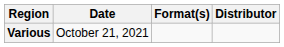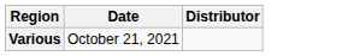- column: Format(s)
